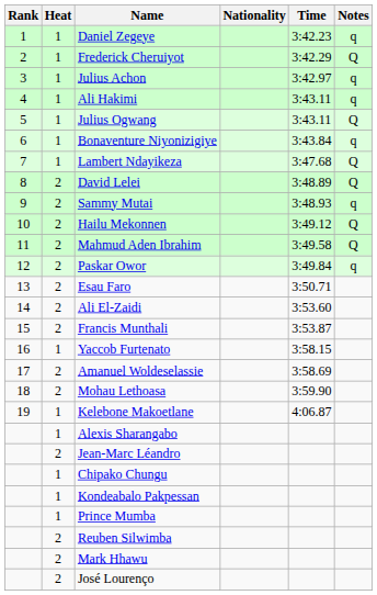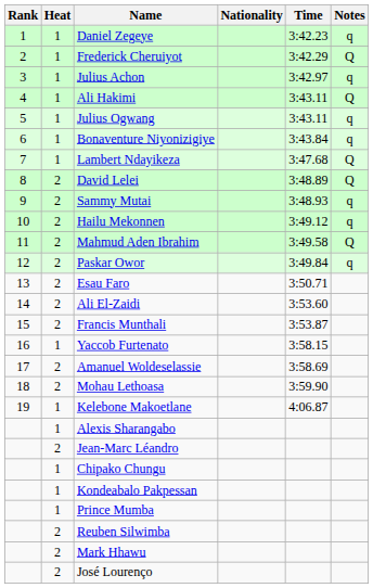Ali Hakimi | Notes: q -> Q
Julius Ogwang | Notes: Q -> q
Hailu Mekonnen | Notes: Q -> q
